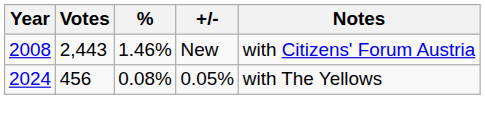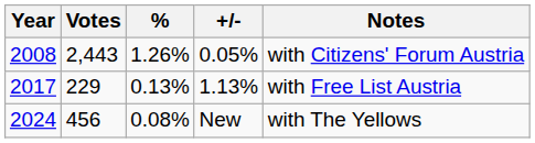2008 | %: 1.46% -> 1.26%
2008 | +/-: New -> 0.05%
+ row: 2017 | 229 | 0.13% | 1.13% | with Free List Austria
2024 | +/-: 0.05% -> New
